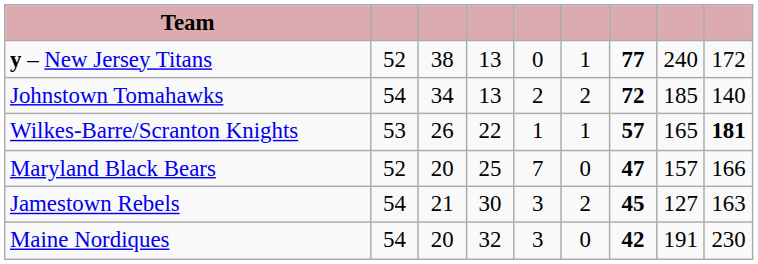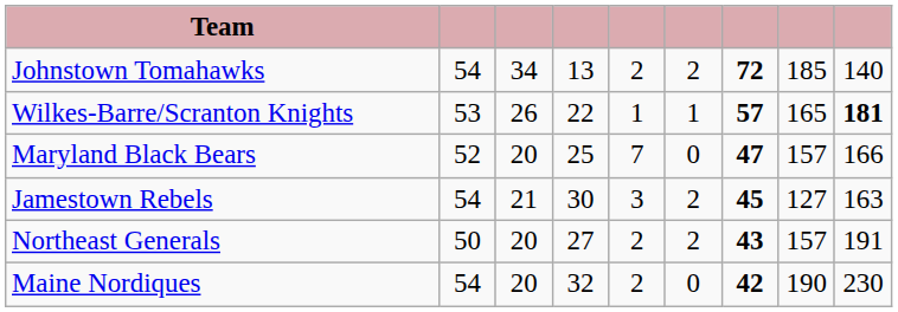- row: y – New Jersey Titans | 52 | 38 | 13 | 0 | 1 | 77 | 240 | 172
+ row: Northeast Generals | 50 | 20 | 27 | 2 | 2 | 43 | 157 | 191
Maine Nordiques | column 5: 3 -> 2
Maine Nordiques | column 8: 191 -> 190
